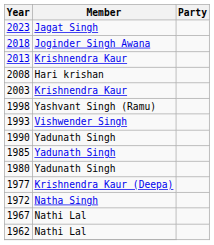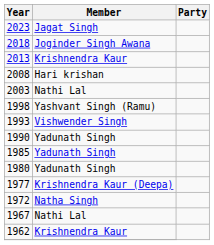2003 | Member: Krishnendra Kaur -> Nathi Lal
1962 | Member: Nathi Lal -> Krishnendra Kaur
